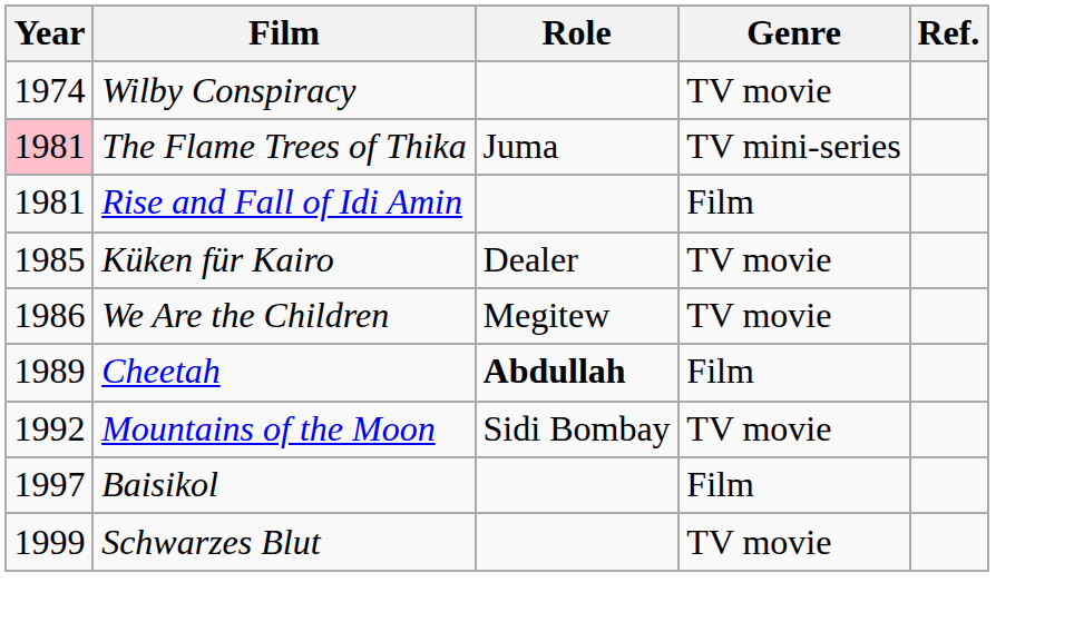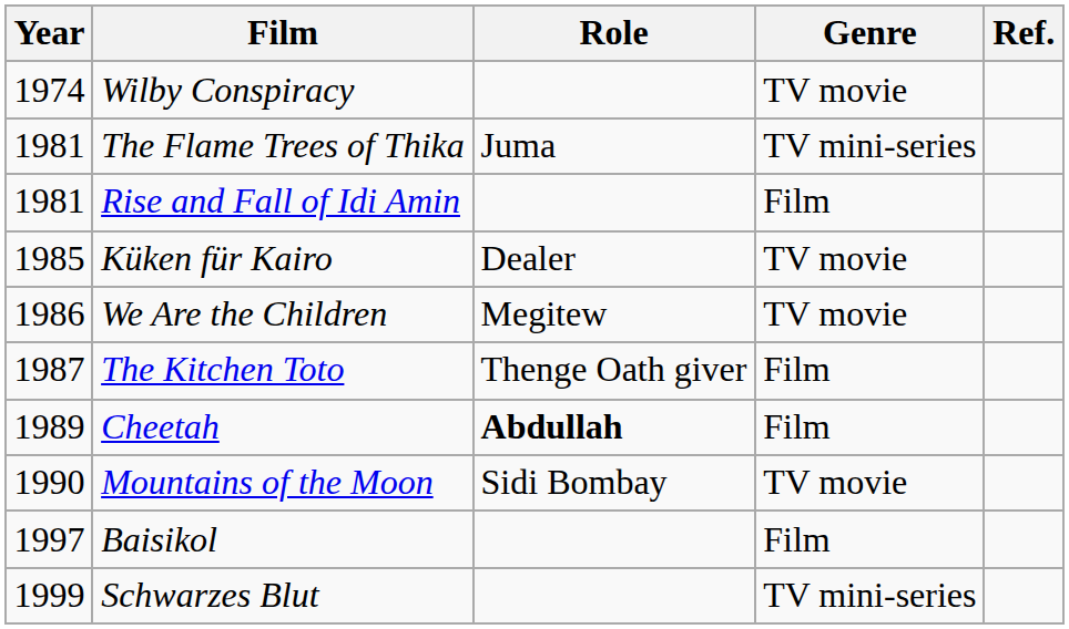The Flame Trees of Thika | Year: pink background -> no background
+ row: 1987 | The Kitchen Toto | Thenge Oath giver | Film
Mountains of the Moon | Year: 1992 -> 1990
Schwarzes Blut | Genre: TV movie -> TV mini-series
